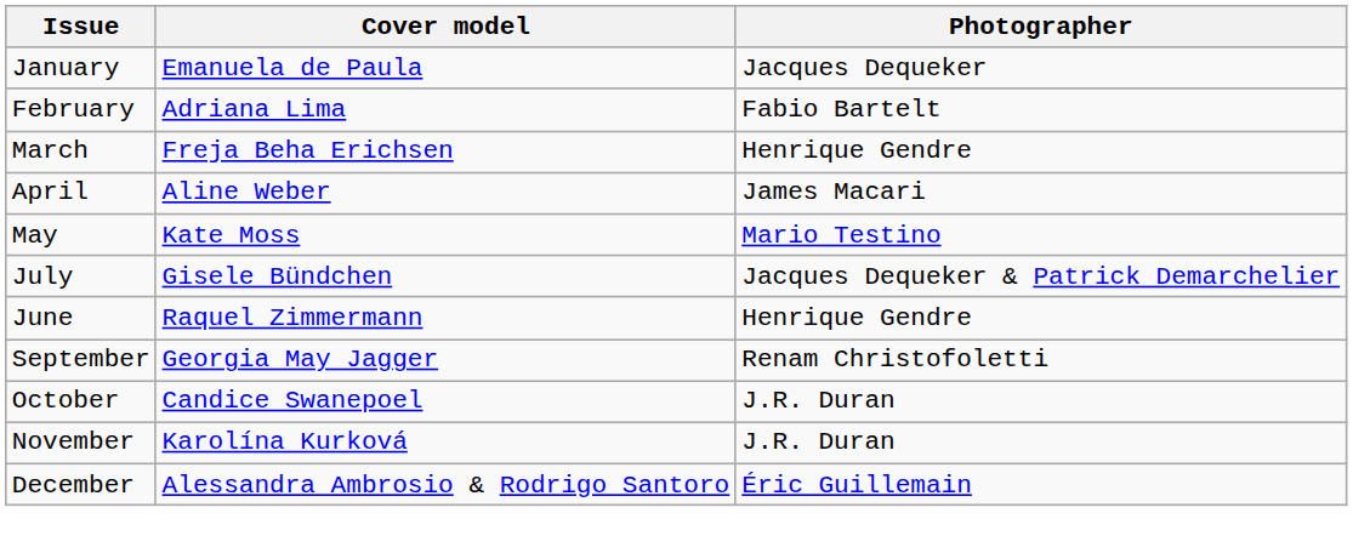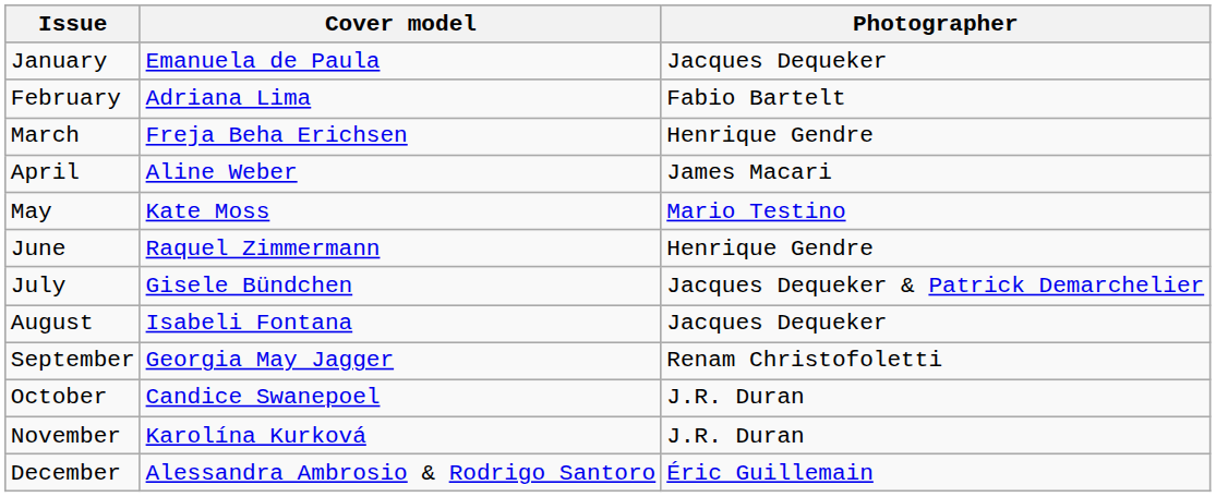rows swapped: June <-> July
+ row: August | Isabeli Fontana | Jacques Dequeker
